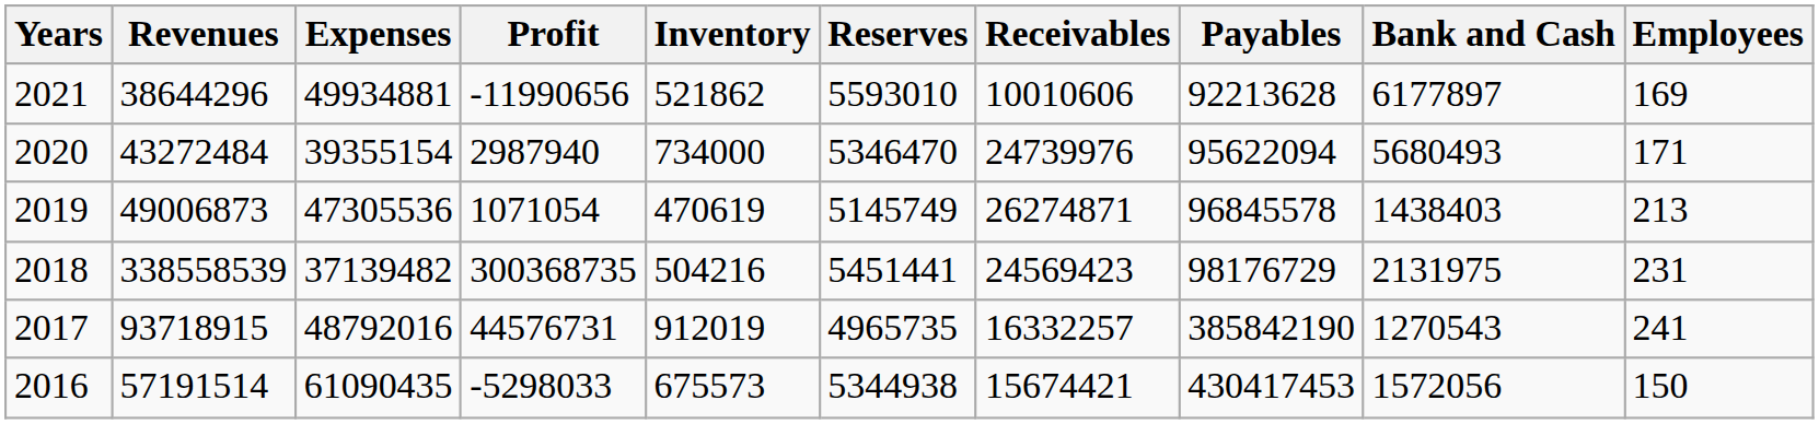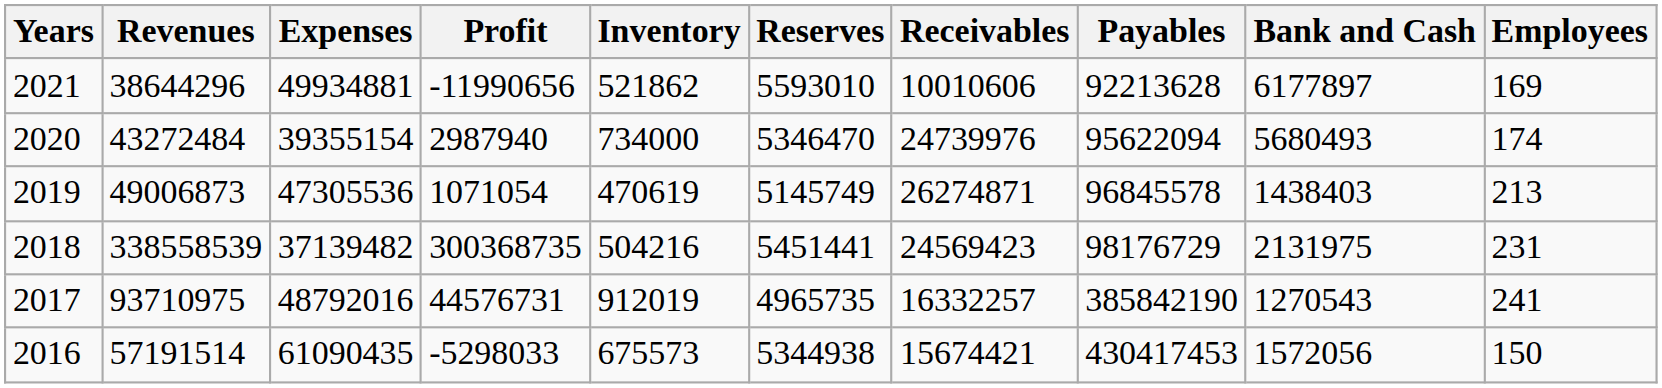2020 | Employees: 171 -> 174
2017 | Revenues: 93718915 -> 93710975
